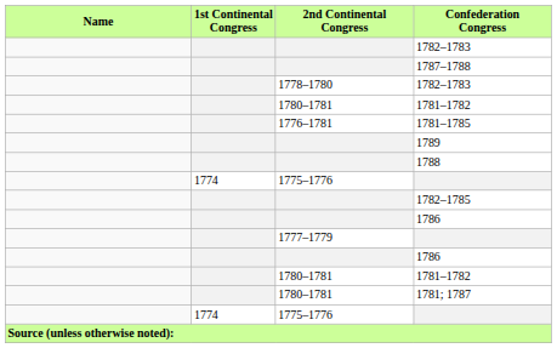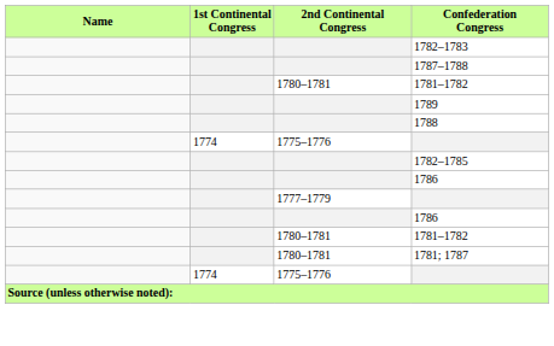- row: 1778–1780 | 1782–1783
- row: 1776–1781 | 1781–1785
